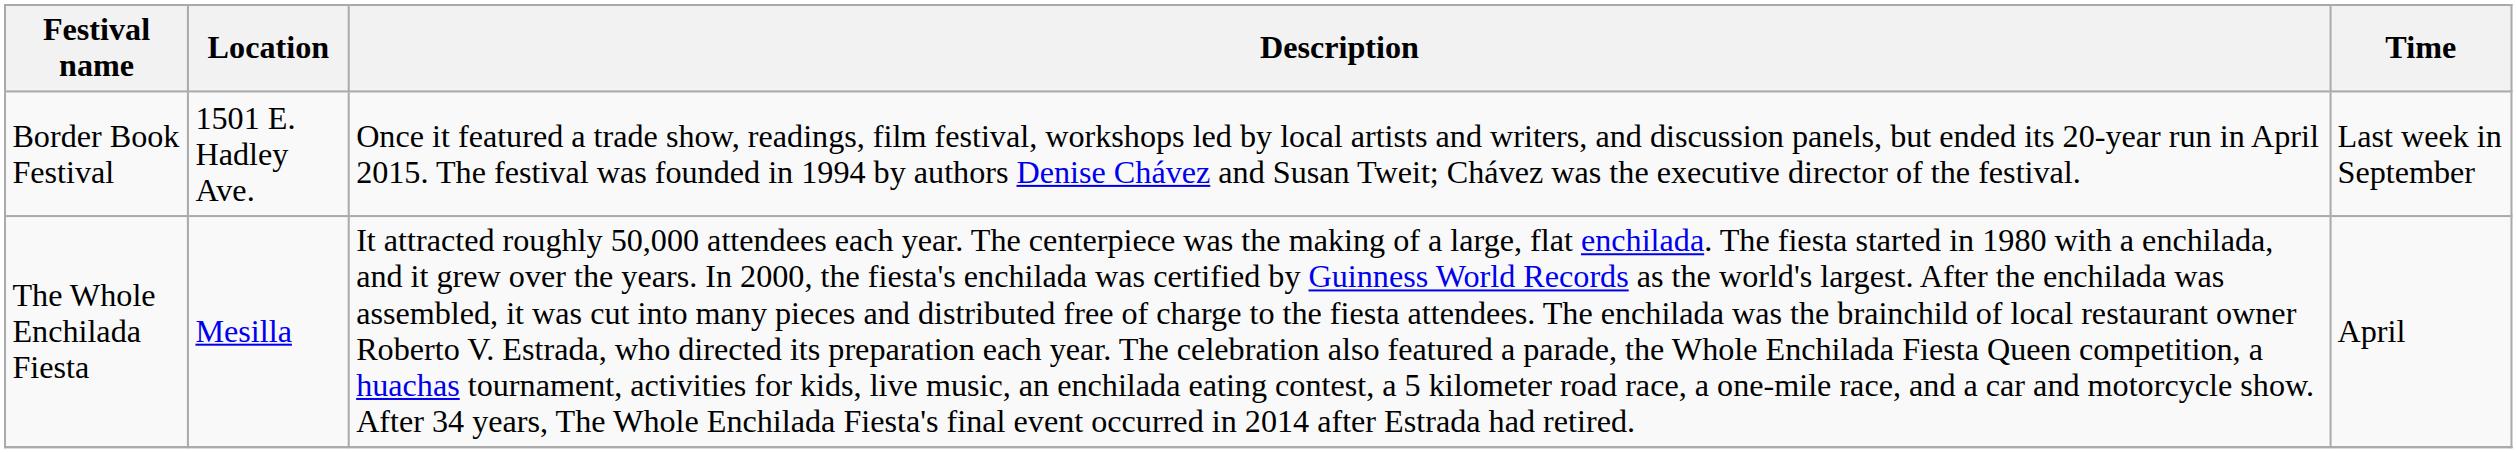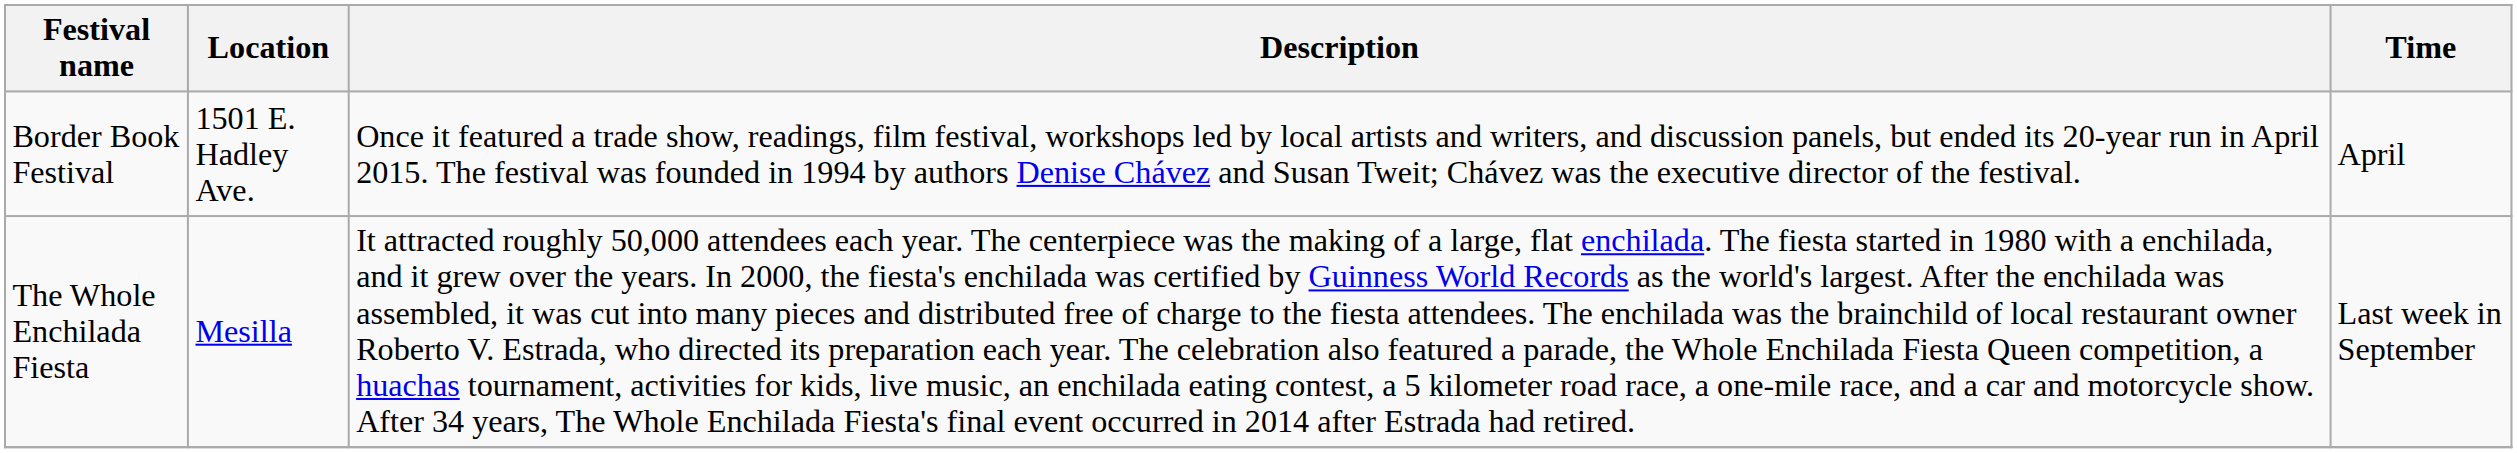Border Book Festival | Time: Last week in September -> April
The Whole Enchilada Fiesta | Time: April -> Last week in September
